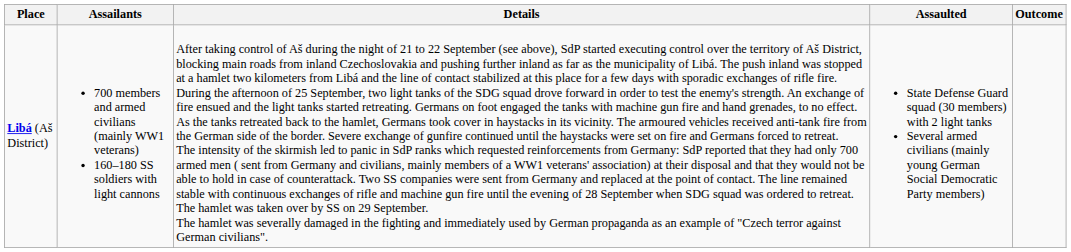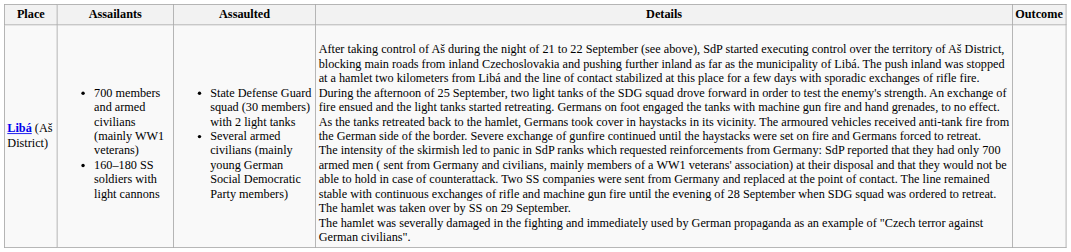columns swapped: Assaulted <-> Details
